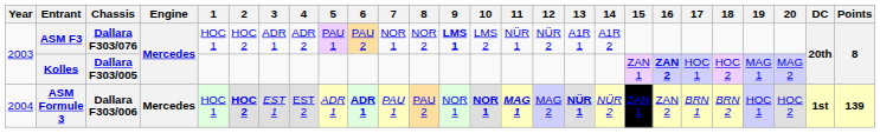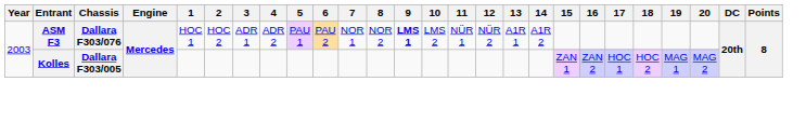Kolles | 16: bold -> normal
- row: 2004 | ASM Formule 3 | Dallara F303/006 | Mercedes | HOC 1 | HOC 2 | EST 1 | EST 2 | ADR 1 | ADR 1 | PAU 1 | PAU 2 | NOR 1 | NOR 1 | MAG 1 | MAG 2 | NÜR 1 | NÜR 2 | ZAN 1 | ZAN 2 | BRN 1 | BRN 2 | HOC 1 | HOC 2 | 1st | 139
